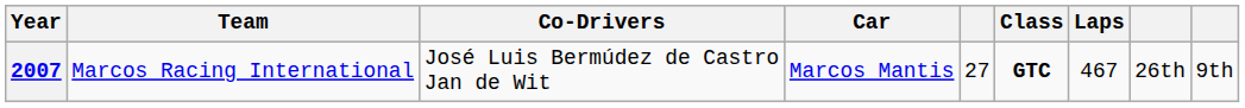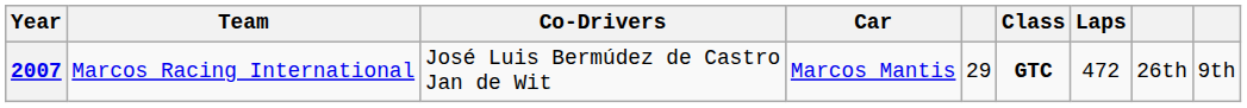2007 | column 5: 27 -> 29
2007 | Laps: 467 -> 472
